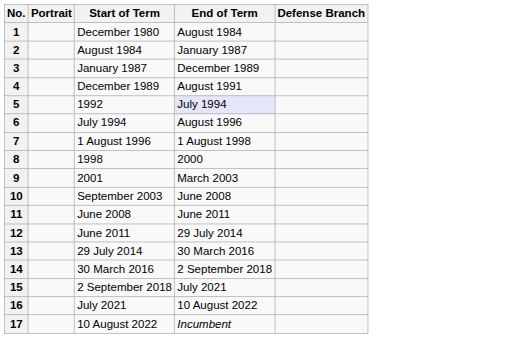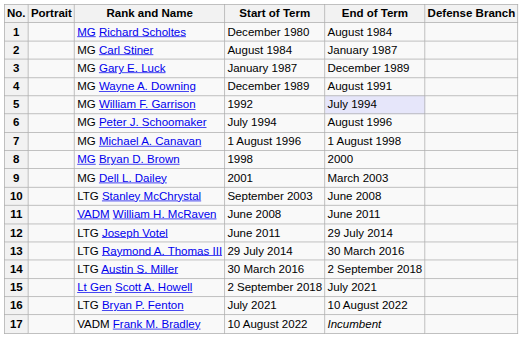+ column: Rank and Name | MG Richard Scholtes | MG Carl Stiner | MG Gary E. Luck | MG Wayne A. Downing | MG William F. Garrison | MG Peter J. Schoomaker | MG Michael A. Canavan | MG Bryan D. Brown | MG Dell L. Dailey | LTG Stanley McChrystal | VADM William H. McRaven | LTG Joseph Votel | LTG Raymond A. Thomas III | LTG Austin S. Miller | Lt Gen Scott A. Howell | LTG Bryan P. Fenton | VADM Frank M. Bradley
